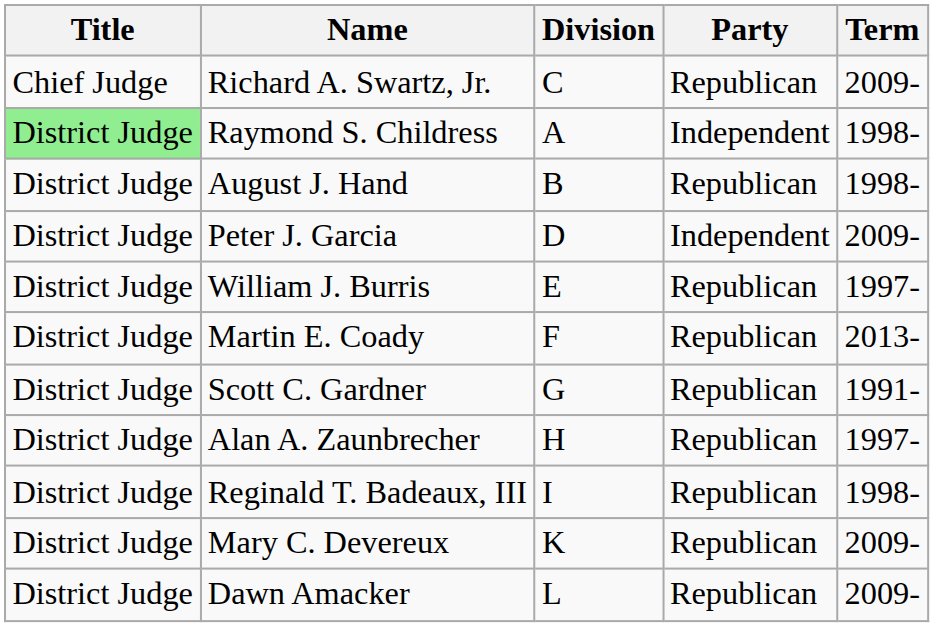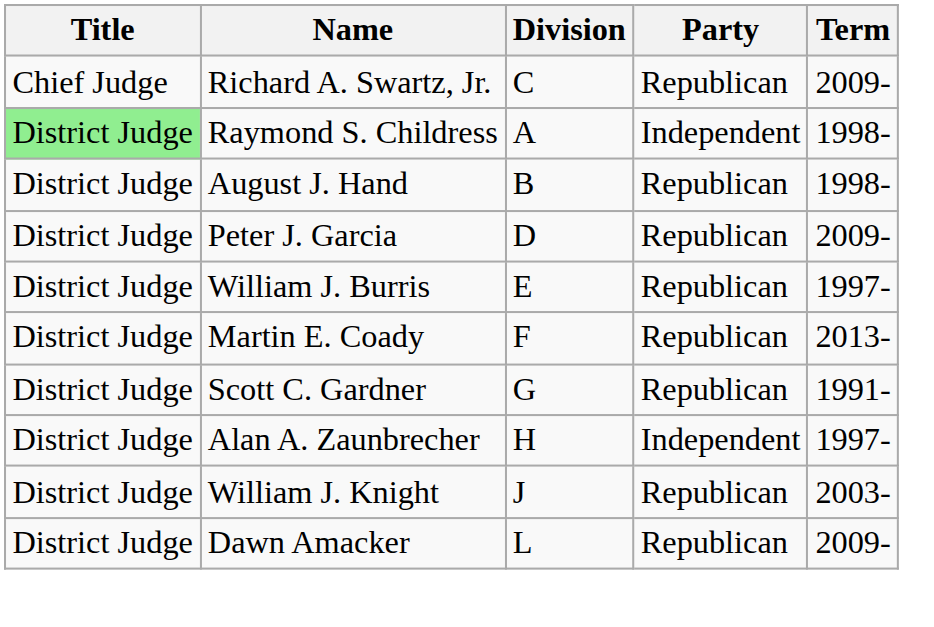Peter J. Garcia | Party: Independent -> Republican
Alan A. Zaunbrecher | Party: Republican -> Independent
- row: District Judge | Reginald T. Badeaux, III | I | Republican | 1998-
+ row: District Judge | William J. Knight | J | Republican | 2003-
- row: District Judge | Mary C. Devereux | K | Republican | 2009-
